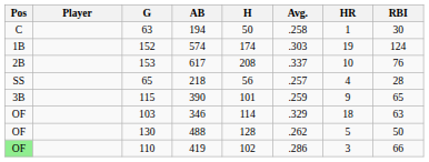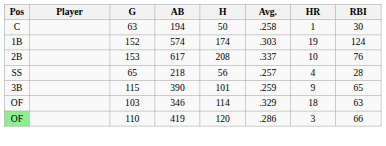- row: OF | 130 | 488 | 128 | .262 | 5 | 50
110 | H: 102 -> 120
